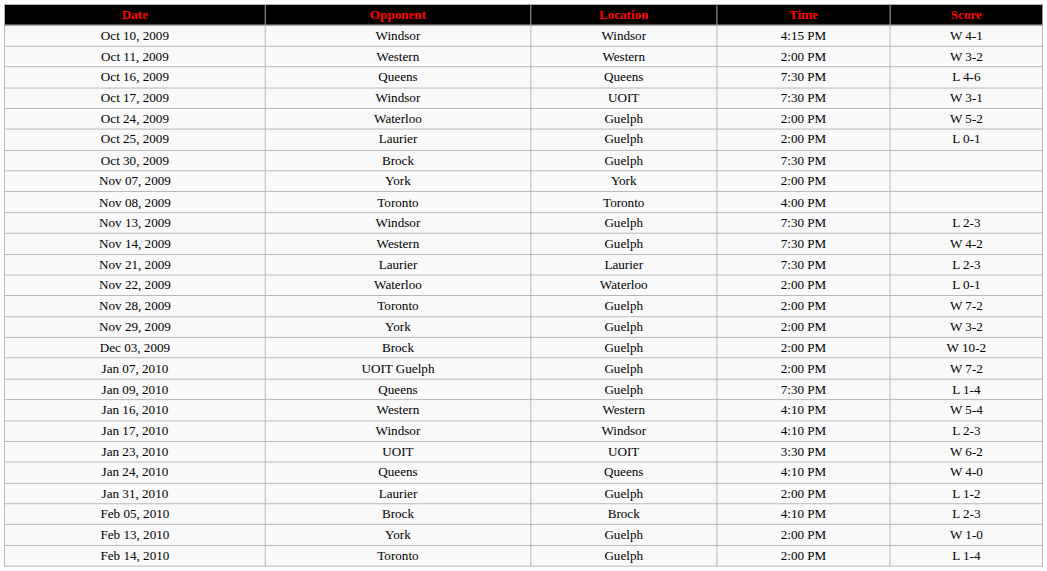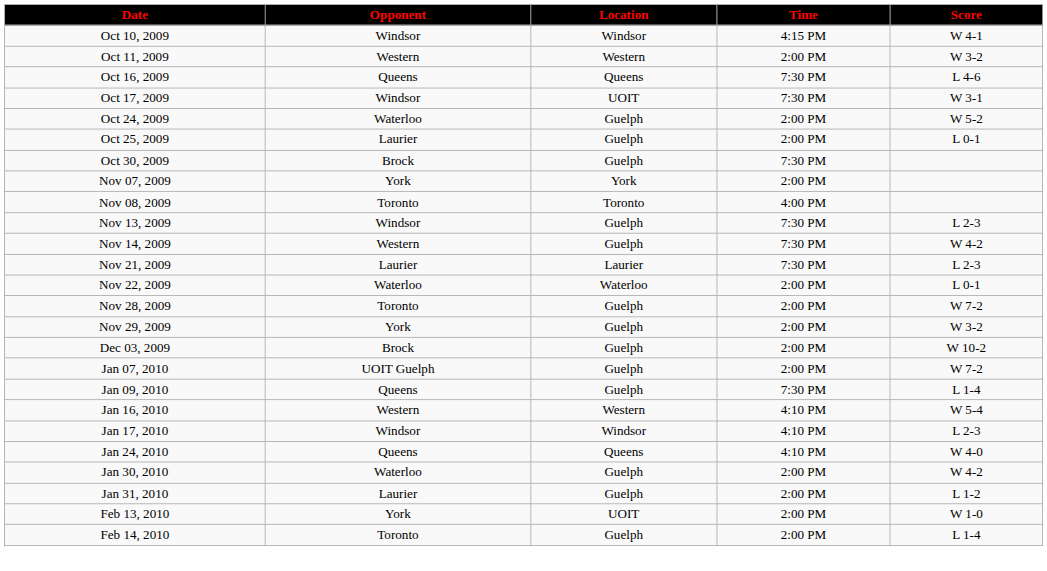- row: Jan 23, 2010 | UOIT | UOIT | 3:30 PM | W 6-2
+ row: Jan 30, 2010 | Waterloo | Guelph | 2:00 PM | W 4-2
- row: Feb 05, 2010 | Brock | Brock | 4:10 PM | L 2-3
Feb 13, 2010 | Location: Guelph -> UOIT
